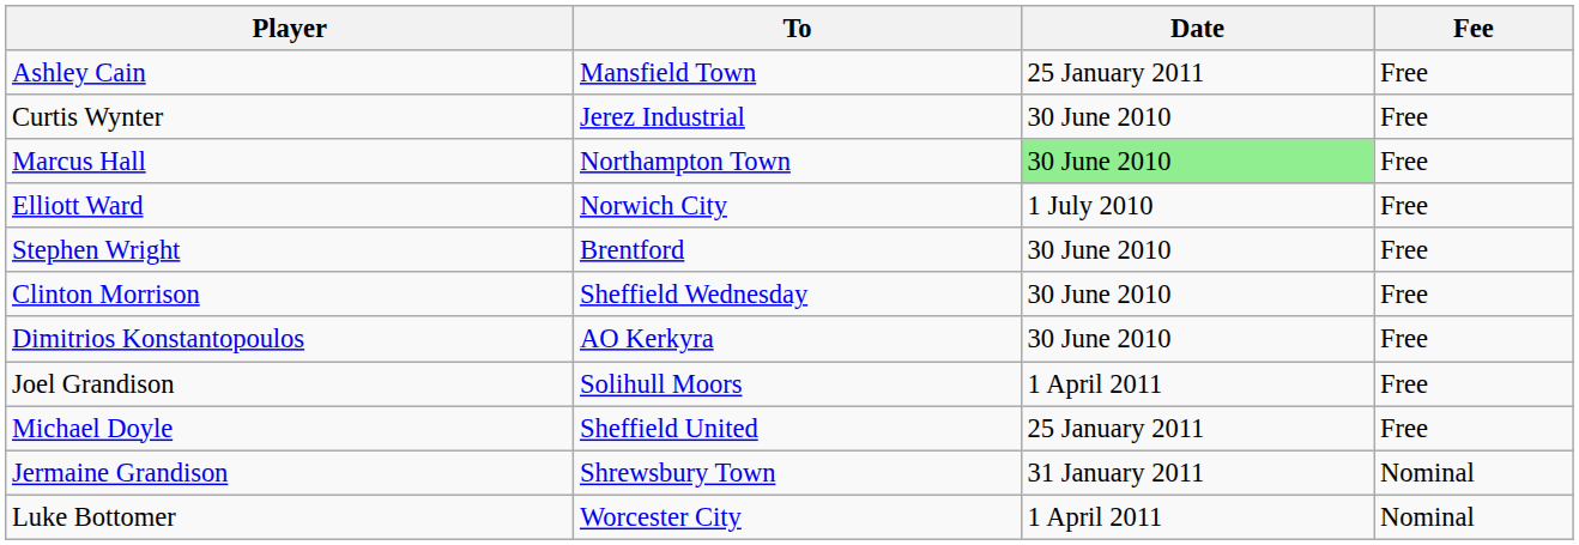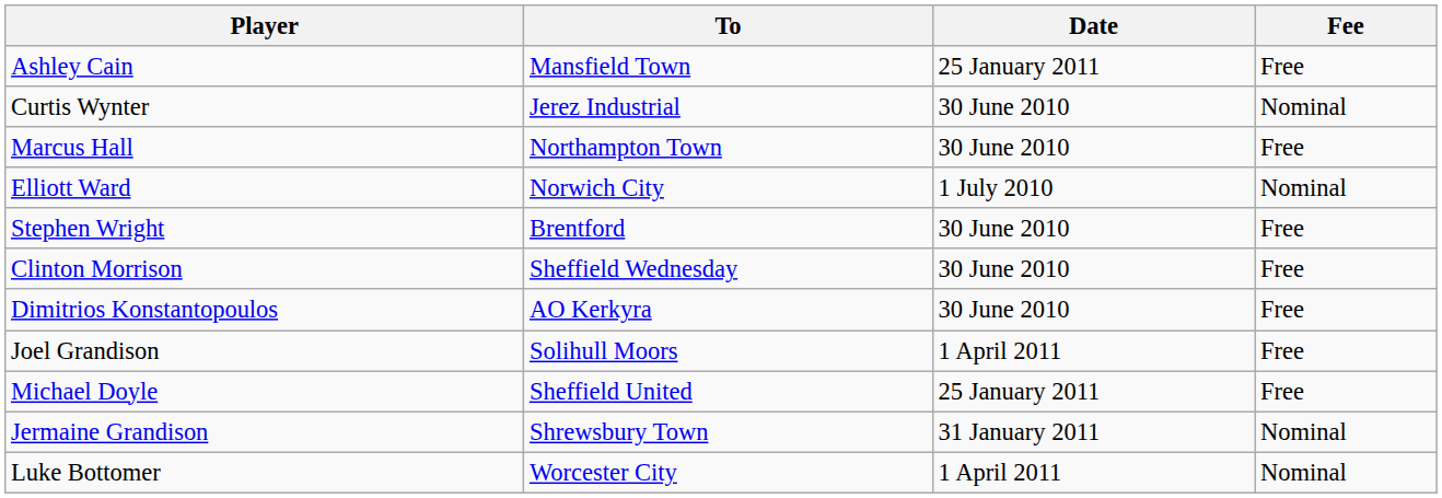Curtis Wynter | Fee: Free -> Nominal
Marcus Hall | Date: lightgreen background -> no background
Elliott Ward | Fee: Free -> Nominal
